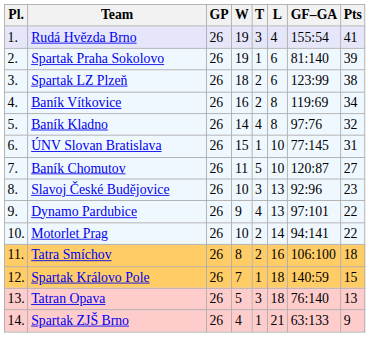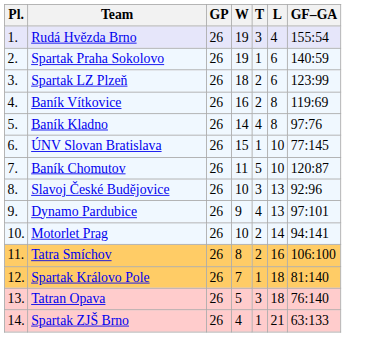- column: Pts | 41 | 39 | 38 | 34 | 32 | 31 | 27 | 23 | 22 | 22 | 18 | 15 | 13 | 9
Spartak Praha Sokolovo | GF–GA: 81:140 -> 140:59
Spartak Královo Pole | GF–GA: 140:59 -> 81:140
